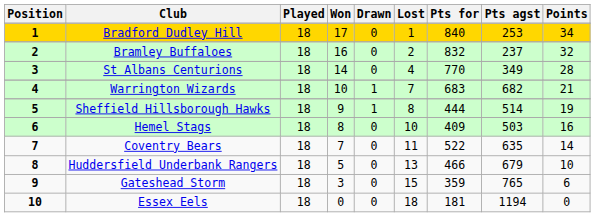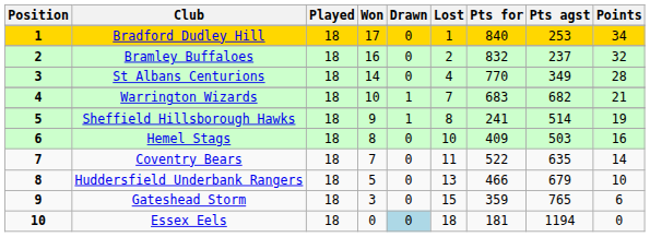Sheffield Hillsborough Hawks | Pts for: 444 -> 241
Essex Eels | Drawn: no background -> lightblue background
